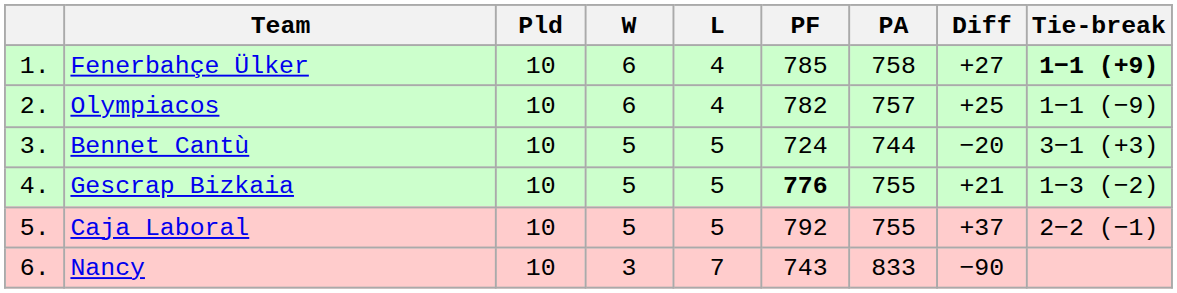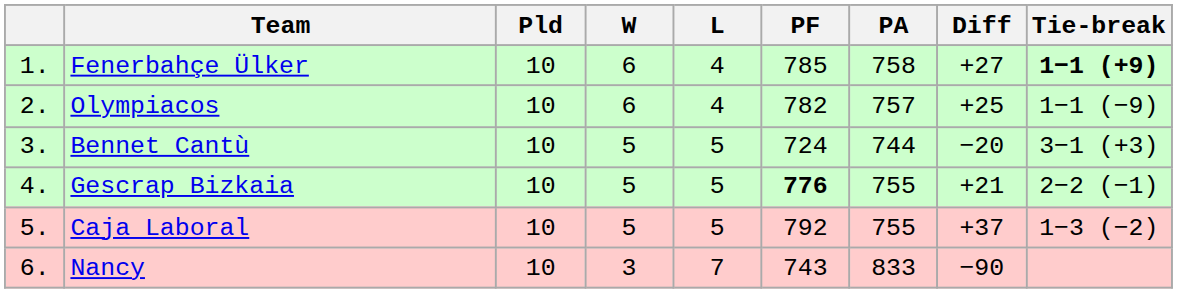Gescrap Bizkaia | Tie-break: 1−3 (−2) -> 2−2 (−1)
Caja Laboral | Tie-break: 2−2 (−1) -> 1−3 (−2)
